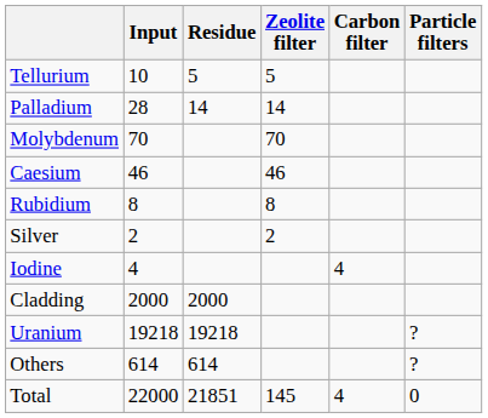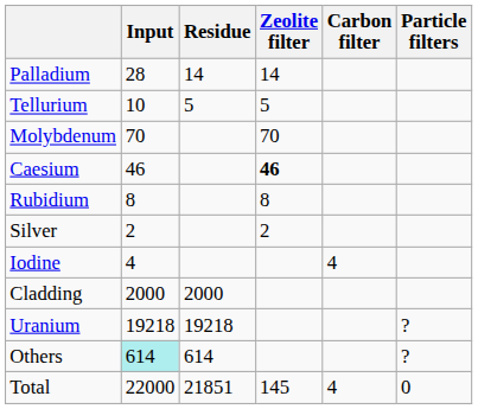rows swapped: Palladium <-> Tellurium
Caesium | Zeolite filter: normal -> bold
Others | Input: no background -> paleturquoise background
